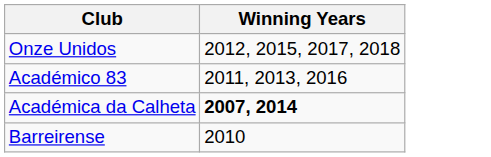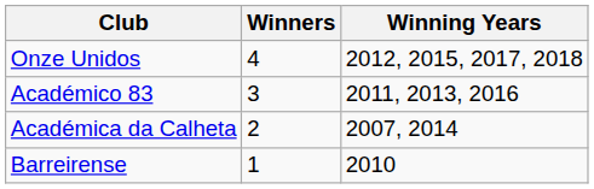+ column: Winners | 4 | 3 | 2 | 1
Académica da Calheta | Winning Years: bold -> normal
